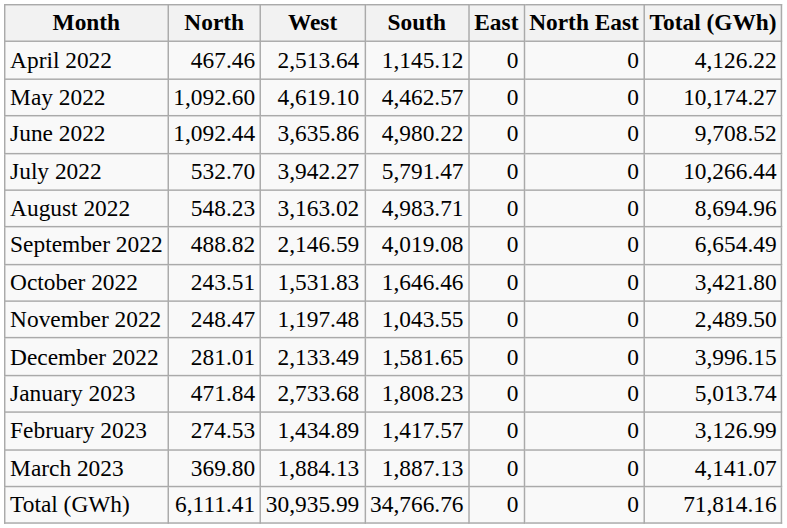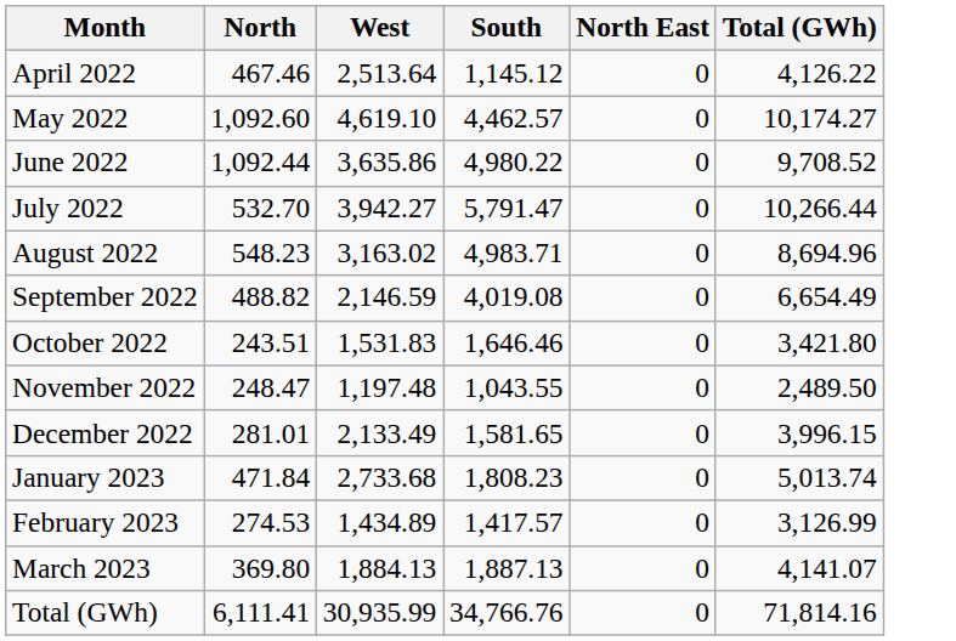- column: East | 0 | 0 | 0 | 0 | 0 | 0 | 0 | 0 | 0 | 0 | 0 | 0 | 0
